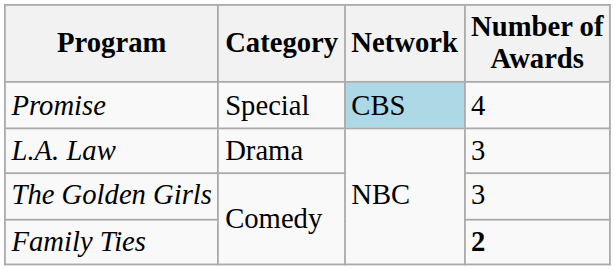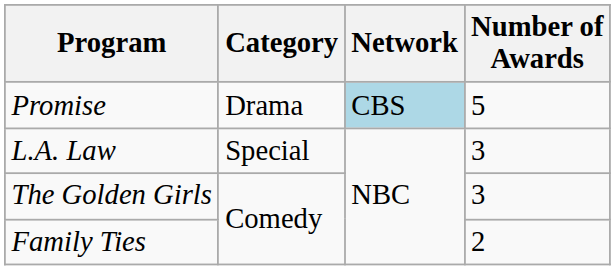Promise | Category: Special -> Drama
Promise | Number of Awards: 4 -> 5
L.A. Law | Category: Drama -> Special
Family Ties | Number of Awards: bold -> normal
